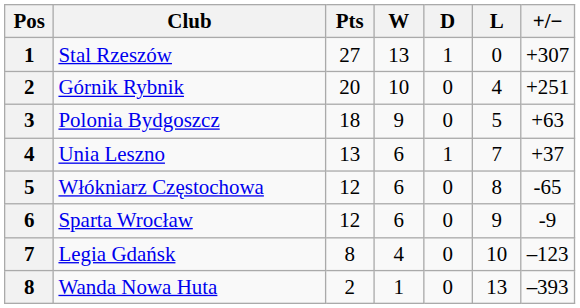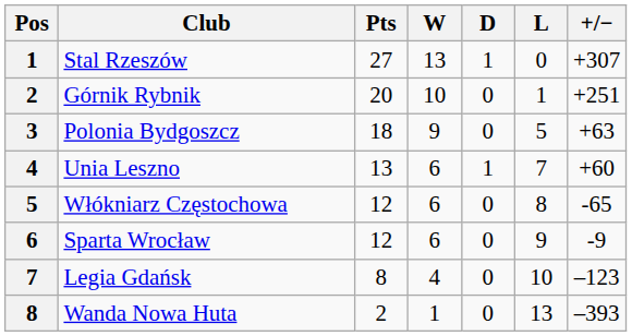Górnik Rybnik | L: 4 -> 1
Unia Leszno | +/−: +37 -> +60
